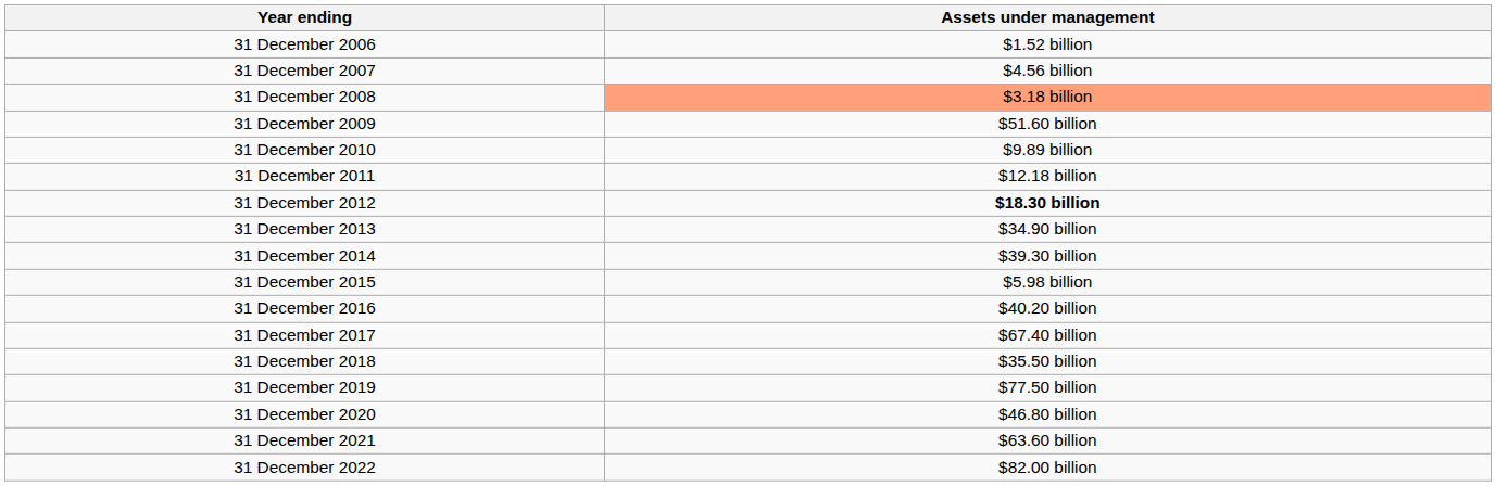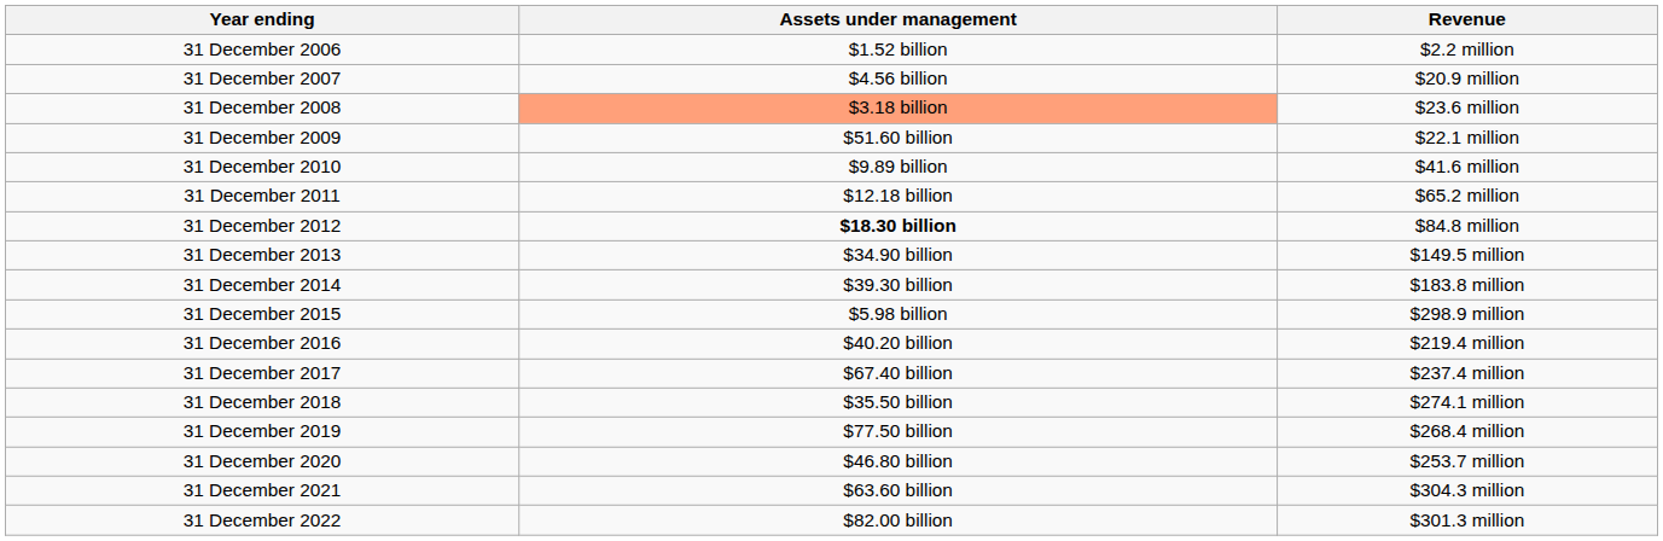+ column: Revenue | $2.2 million | $20.9 million | $23.6 million | $22.1 million | $41.6 million | $65.2 million | $84.8 million | $149.5 million | $183.8 million | $298.9 million | $219.4 million | $237.4 million | $274.1 million | $268.4 million | $253.7 million | $304.3 million | $301.3 million
